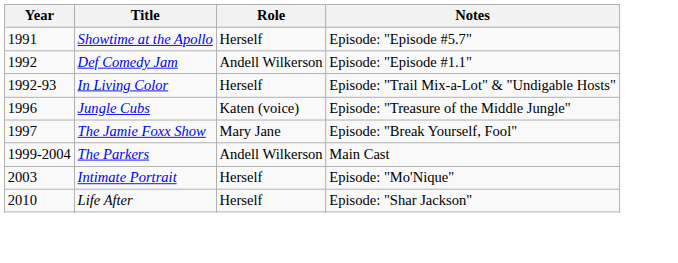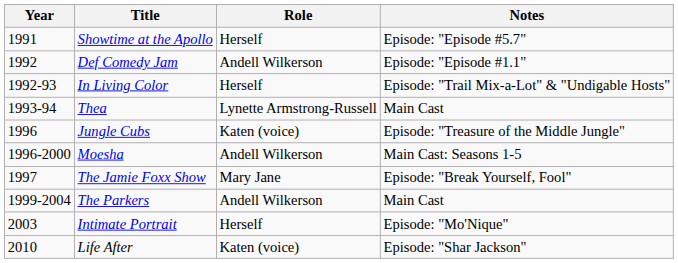+ row: 1993-94 | Thea | Lynette Armstrong-Russell | Main Cast
+ row: 1996-2000 | Moesha | Andell Wilkerson | Main Cast: Seasons 1-5
Life After | Role: Herself -> Katen (voice)
